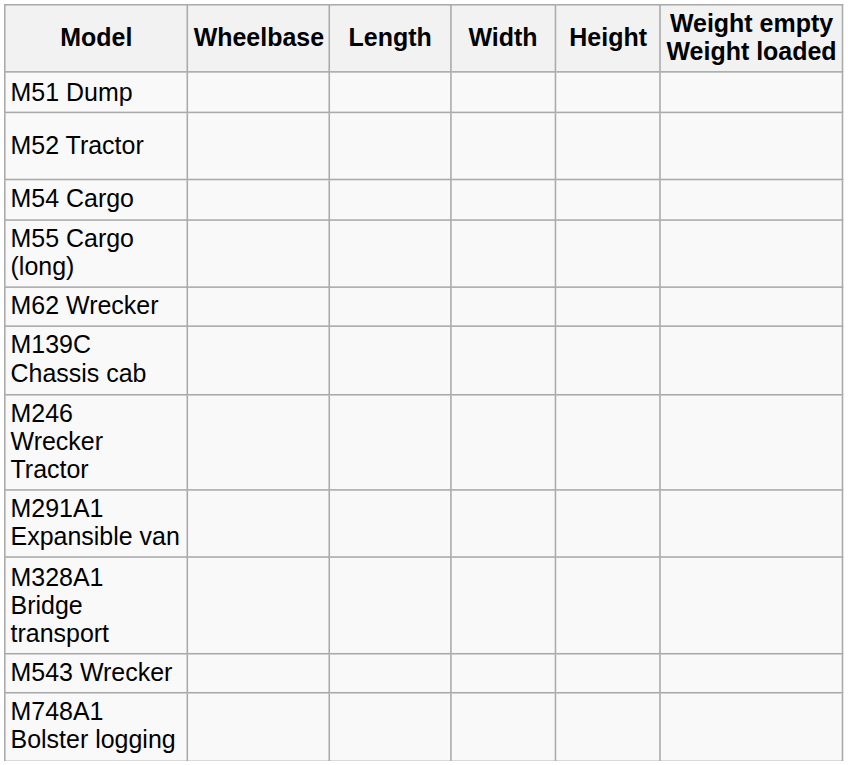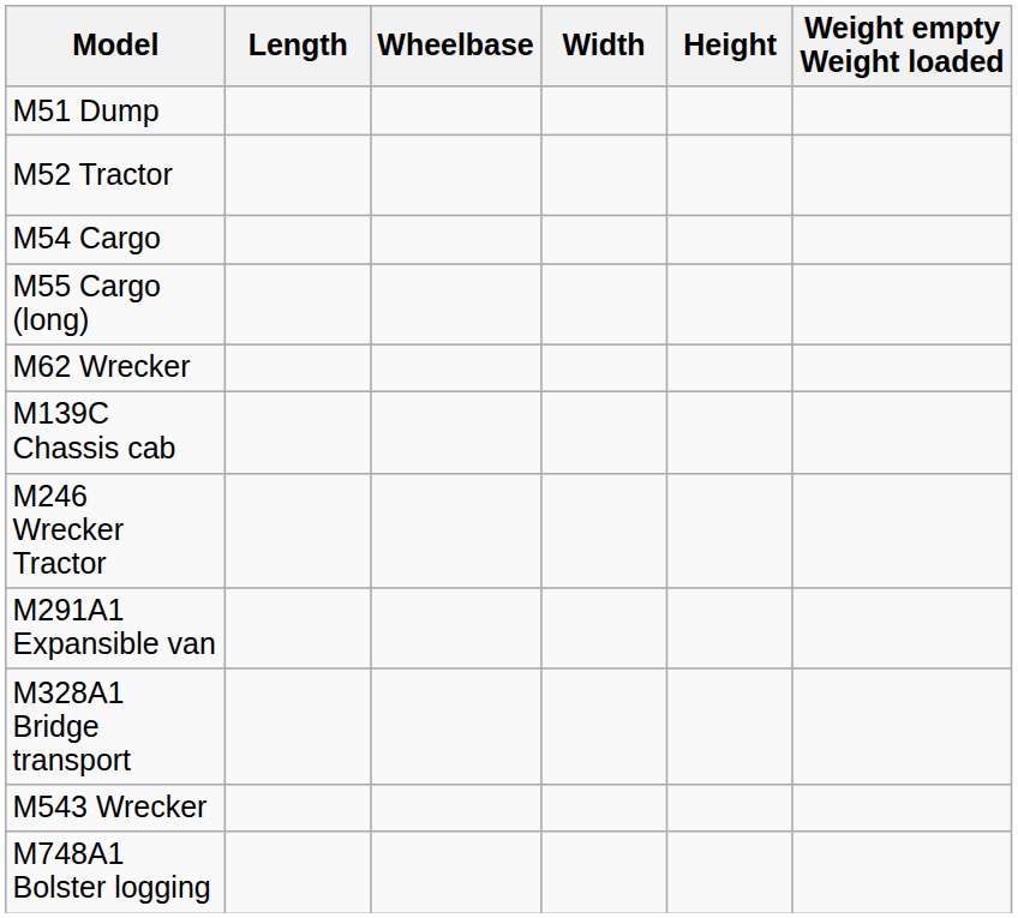columns swapped: Wheelbase <-> Length
